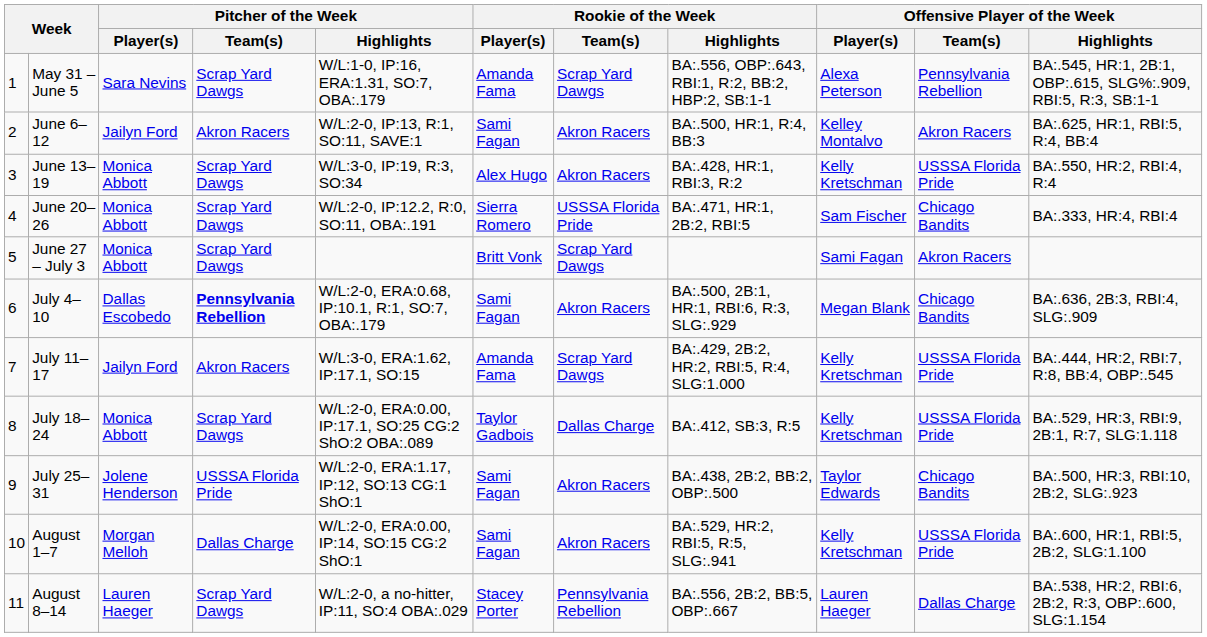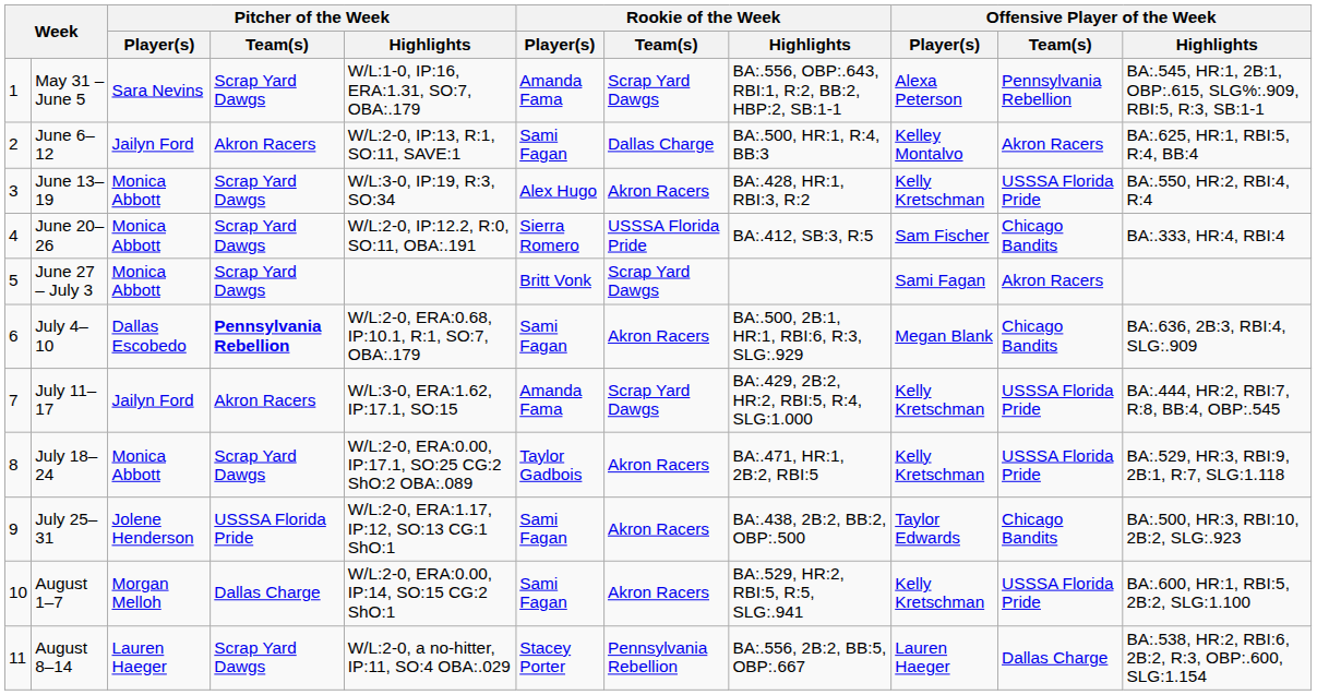June 6–12 | Rookie of the Week / Team(s): Akron Racers -> Dallas Charge
June 20–26 | Rookie of the Week / Highlights: BA:.471, HR:1, 2B:2, RBI:5 -> BA:.412, SB:3, R:5
July 18–24 | Rookie of the Week / Team(s): Dallas Charge -> Akron Racers
July 18–24 | Rookie of the Week / Highlights: BA:.412, SB:3, R:5 -> BA:.471, HR:1, 2B:2, RBI:5
